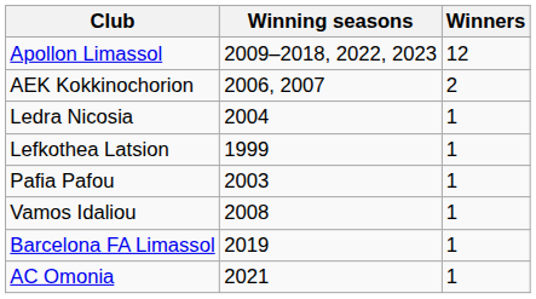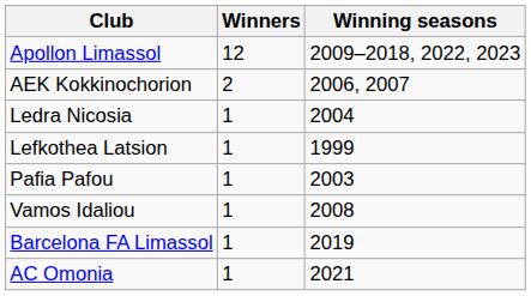columns swapped: Winners <-> Winning seasons
